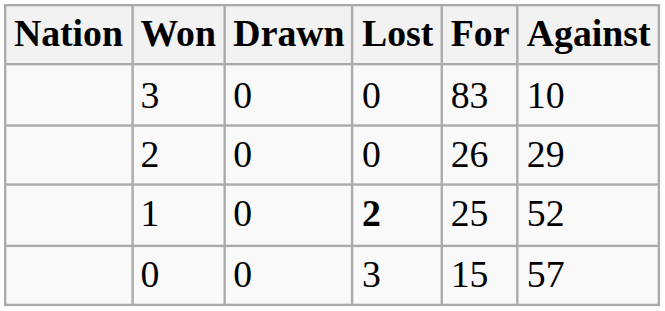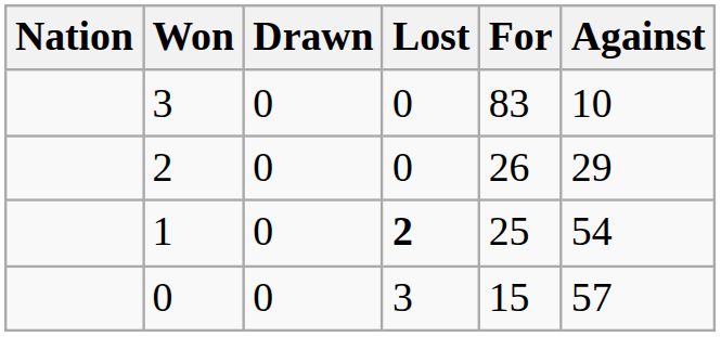1 | Against: 52 -> 54
